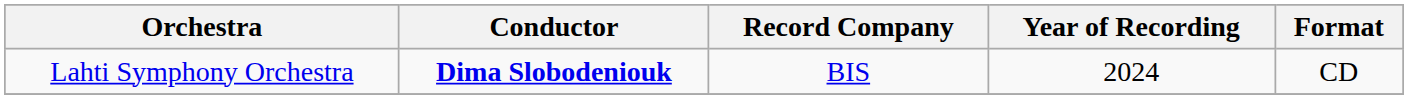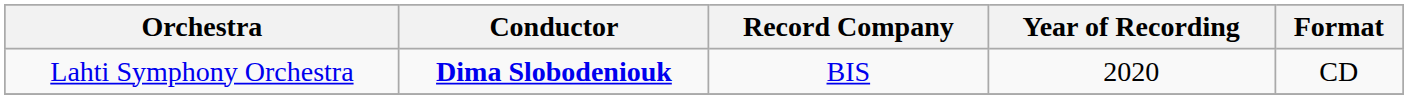Lahti Symphony Orchestra | Year of Recording: 2024 -> 2020
